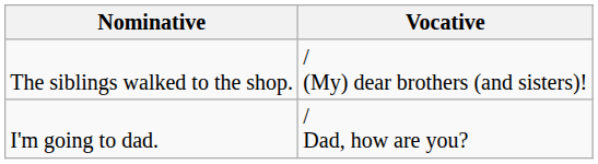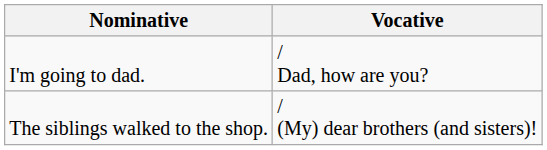rows swapped: The siblings walked to the shop. <-> I'm going to dad.
